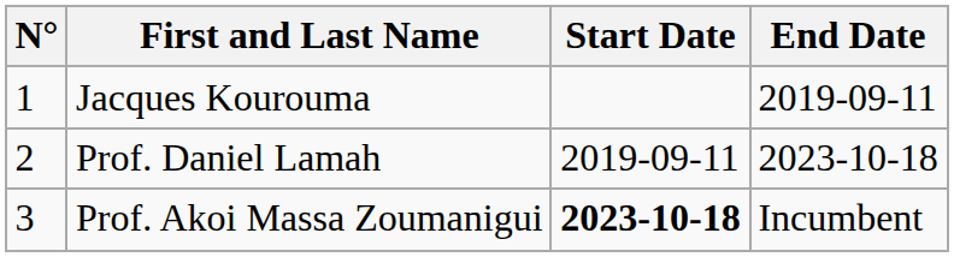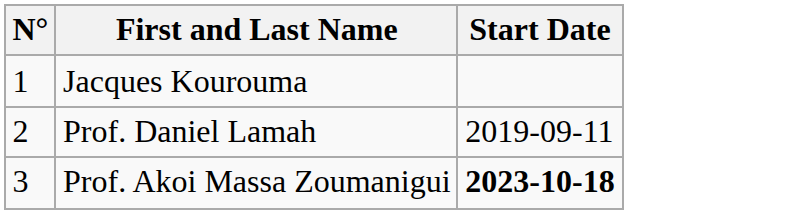- column: End Date | 2019-09-11 | 2023-10-18 | Incumbent
